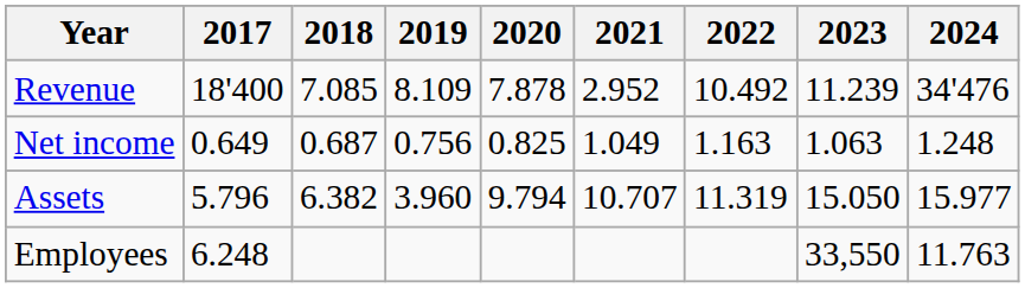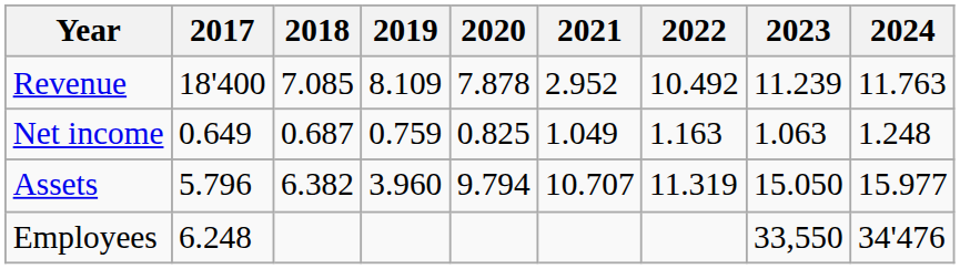Revenue | 2024: 34'476 -> 11.763
Net income | 2019: 0.756 -> 0.759
Employees | 2024: 11.763 -> 34'476
